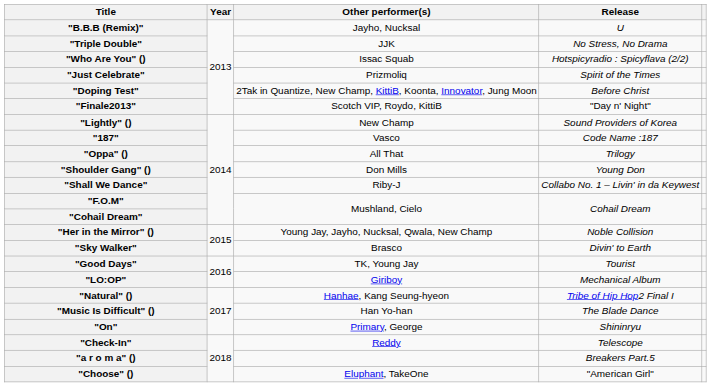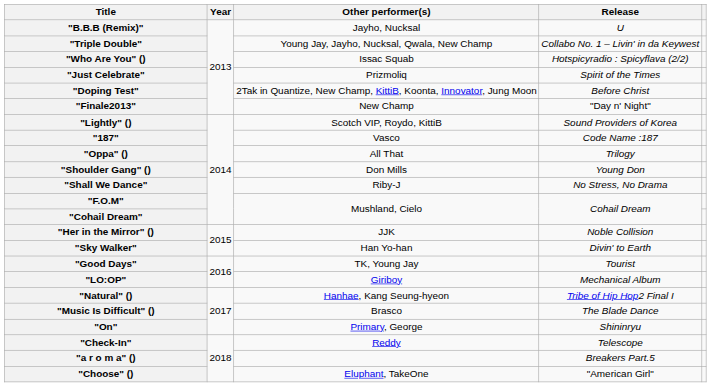"Triple Double" | Other performer(s): JJK -> Young Jay, Jayho, Nucksal, Qwala, New Champ
"Triple Double" | Release: No Stress, No Drama -> Collabo No. 1 – Livin' in da Keywest
"Finale2013" | Other performer(s): Scotch VIP, Roydo, KittiB -> New Champ
"Lightly" () | Other performer(s): New Champ -> Scotch VIP, Roydo, KittiB
"Shall We Dance" | Release: Collabo No. 1 – Livin' in da Keywest -> No Stress, No Drama
"Her in the Mirror" () | Other performer(s): Young Jay, Jayho, Nucksal, Qwala, New Champ -> JJK
"Sky Walker" | Other performer(s): Brasco -> Han Yo-han
"Music Is Difficult" () | Other performer(s): Han Yo-han -> Brasco
